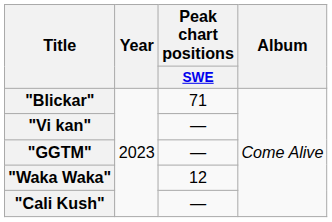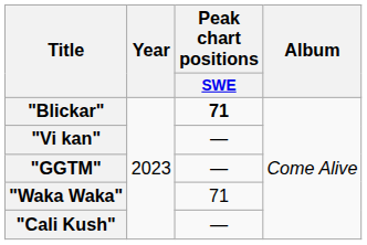"Blickar" | Peak chart positions / SWE: normal -> bold
"Waka Waka" | Peak chart positions / SWE: 12 -> 71
